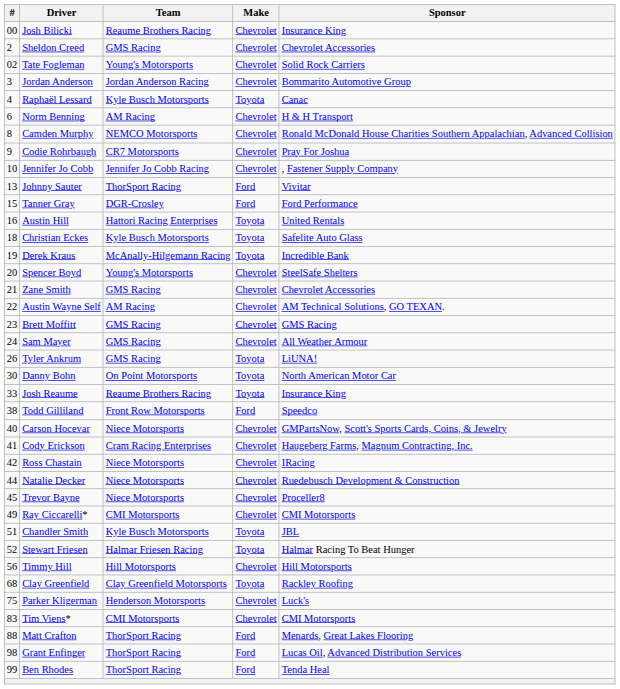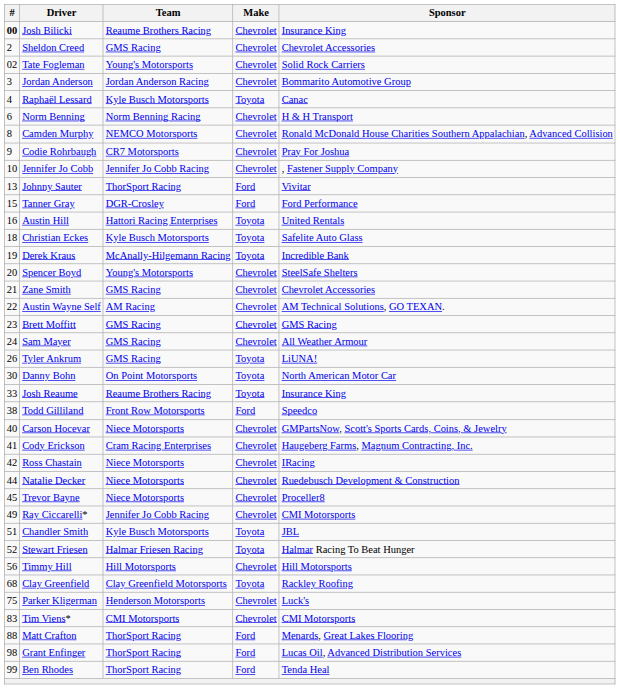Josh Bilicki | #: normal -> bold
Norm Benning | Team: AM Racing -> Norm Benning Racing
Ray Ciccarelli* | Team: CMI Motorsports -> Jennifer Jo Cobb Racing
